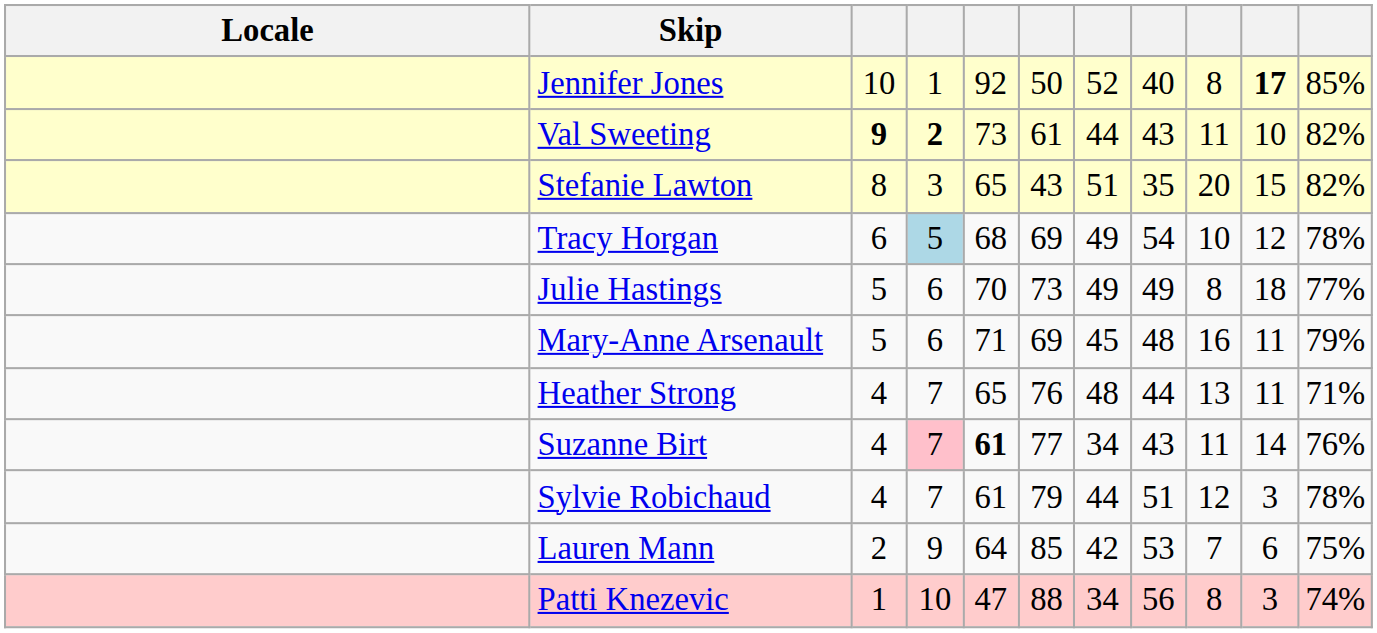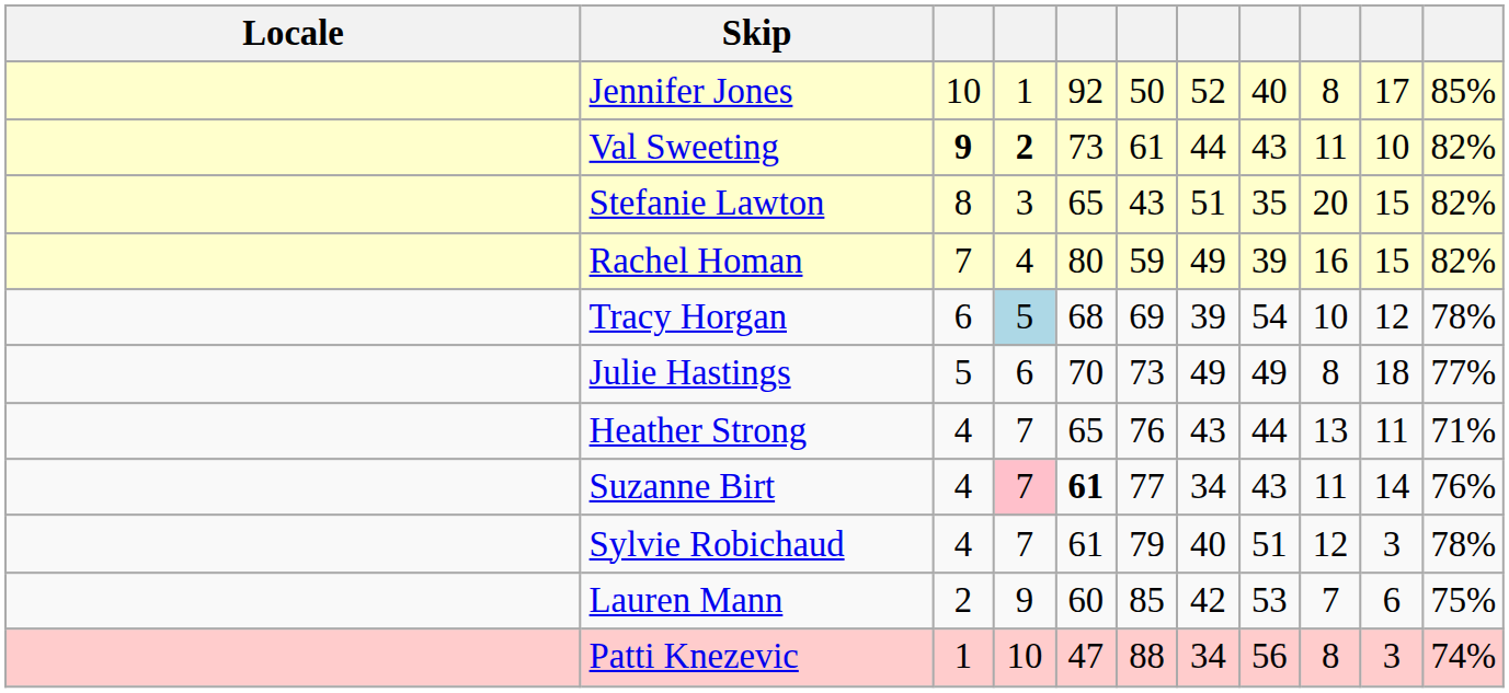Jennifer Jones | column 10: bold -> normal
+ row: Rachel Homan | 7 | 4 | 80 | 59 | 49 | 39 | 16 | 15 | 82%
Tracy Horgan | column 7: 49 -> 39
- row: Mary-Anne Arsenault | 5 | 6 | 71 | 69 | 45 | 48 | 16 | 11 | 79%
Heather Strong | column 7: 48 -> 43
Sylvie Robichaud | column 7: 44 -> 40
Lauren Mann | column 5: 64 -> 60
